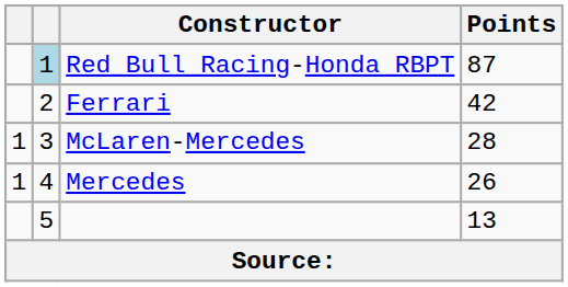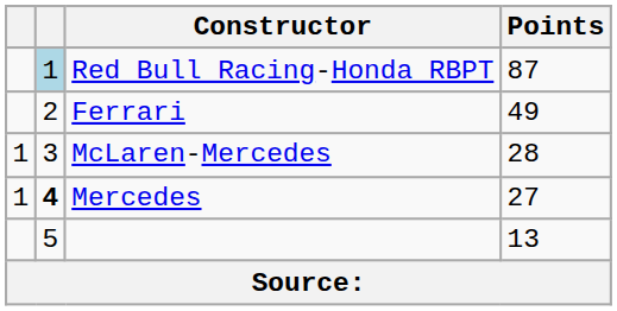Ferrari | Points: 42 -> 49
Mercedes | column 2: normal -> bold
Mercedes | Points: 26 -> 27
